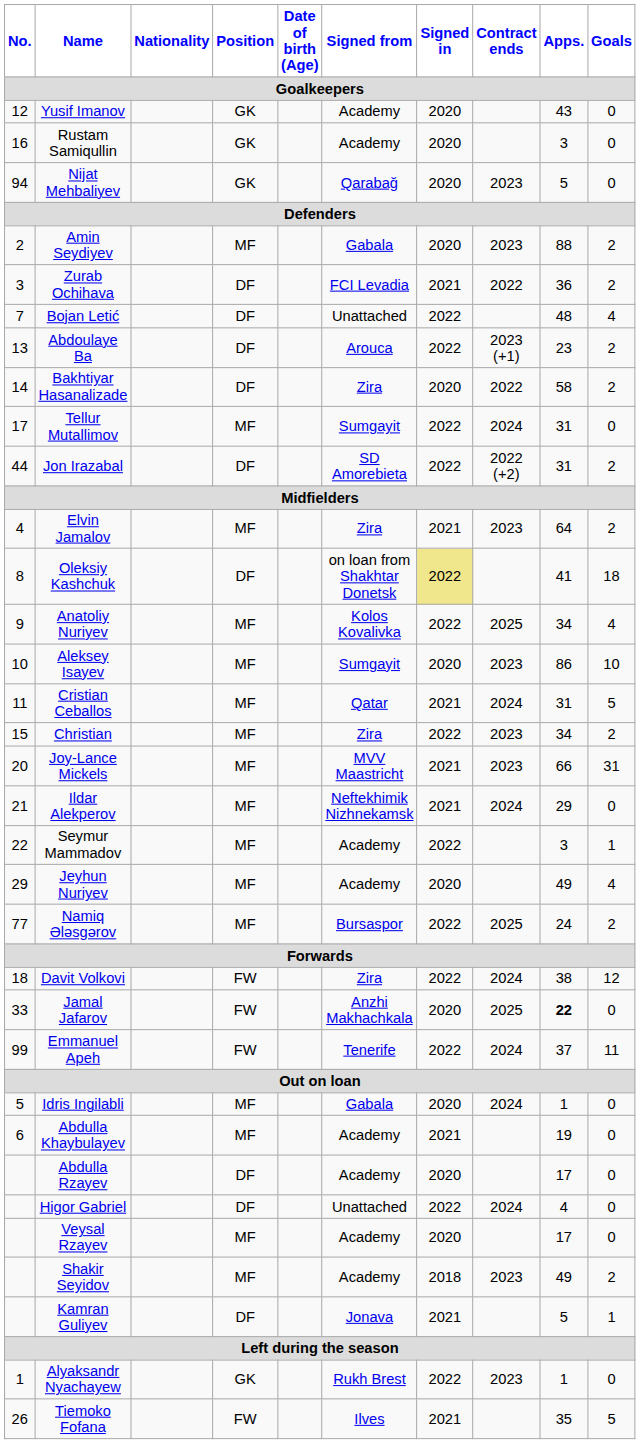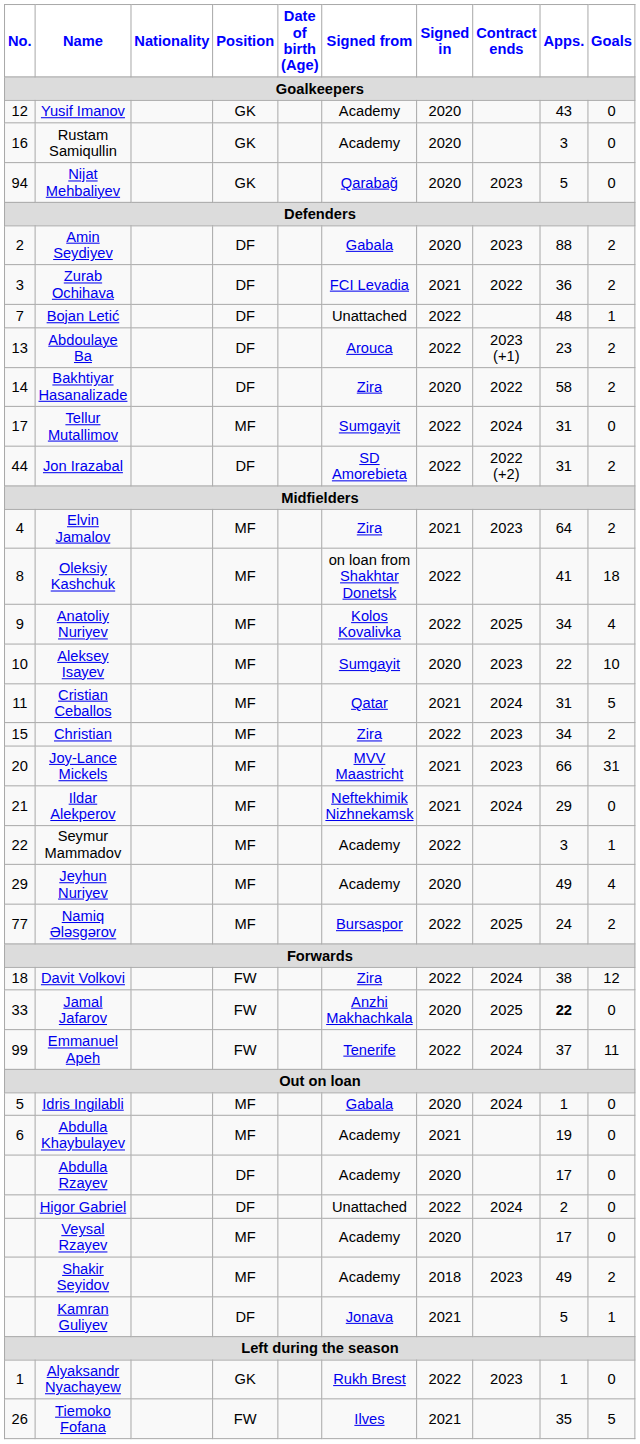Amin Seydiyev | Position: MF -> DF
Bojan Letić | Goals: 4 -> 1
Oleksiy Kashchuk | Position: DF -> MF
Oleksiy Kashchuk | Signed in: khaki background -> no background
Aleksey Isayev | Apps.: 86 -> 22
Higor Gabriel | Apps.: 4 -> 2
